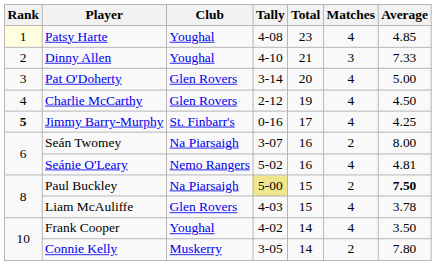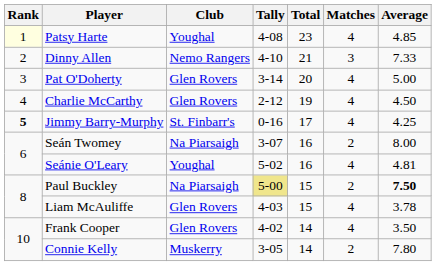Dinny Allen | Club: Youghal -> Nemo Rangers
Seánie O'Leary | Club: Nemo Rangers -> Youghal
Frank Cooper | Club: Youghal -> Glen Rovers
